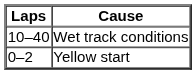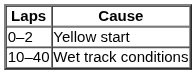rows swapped: Yellow start <-> Wet track conditions
